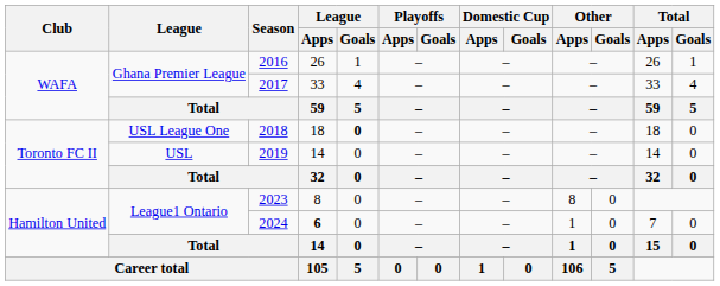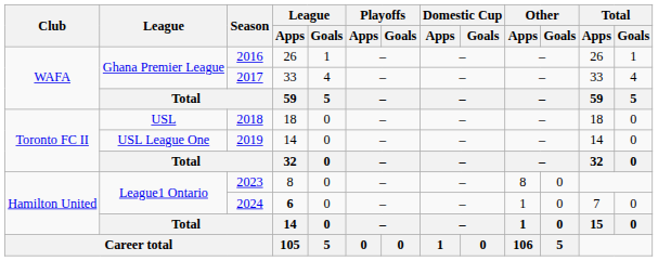2018 | League: USL League One -> USL
2018 | League / Goals: bold -> normal
2019 | League: USL -> USL League One
